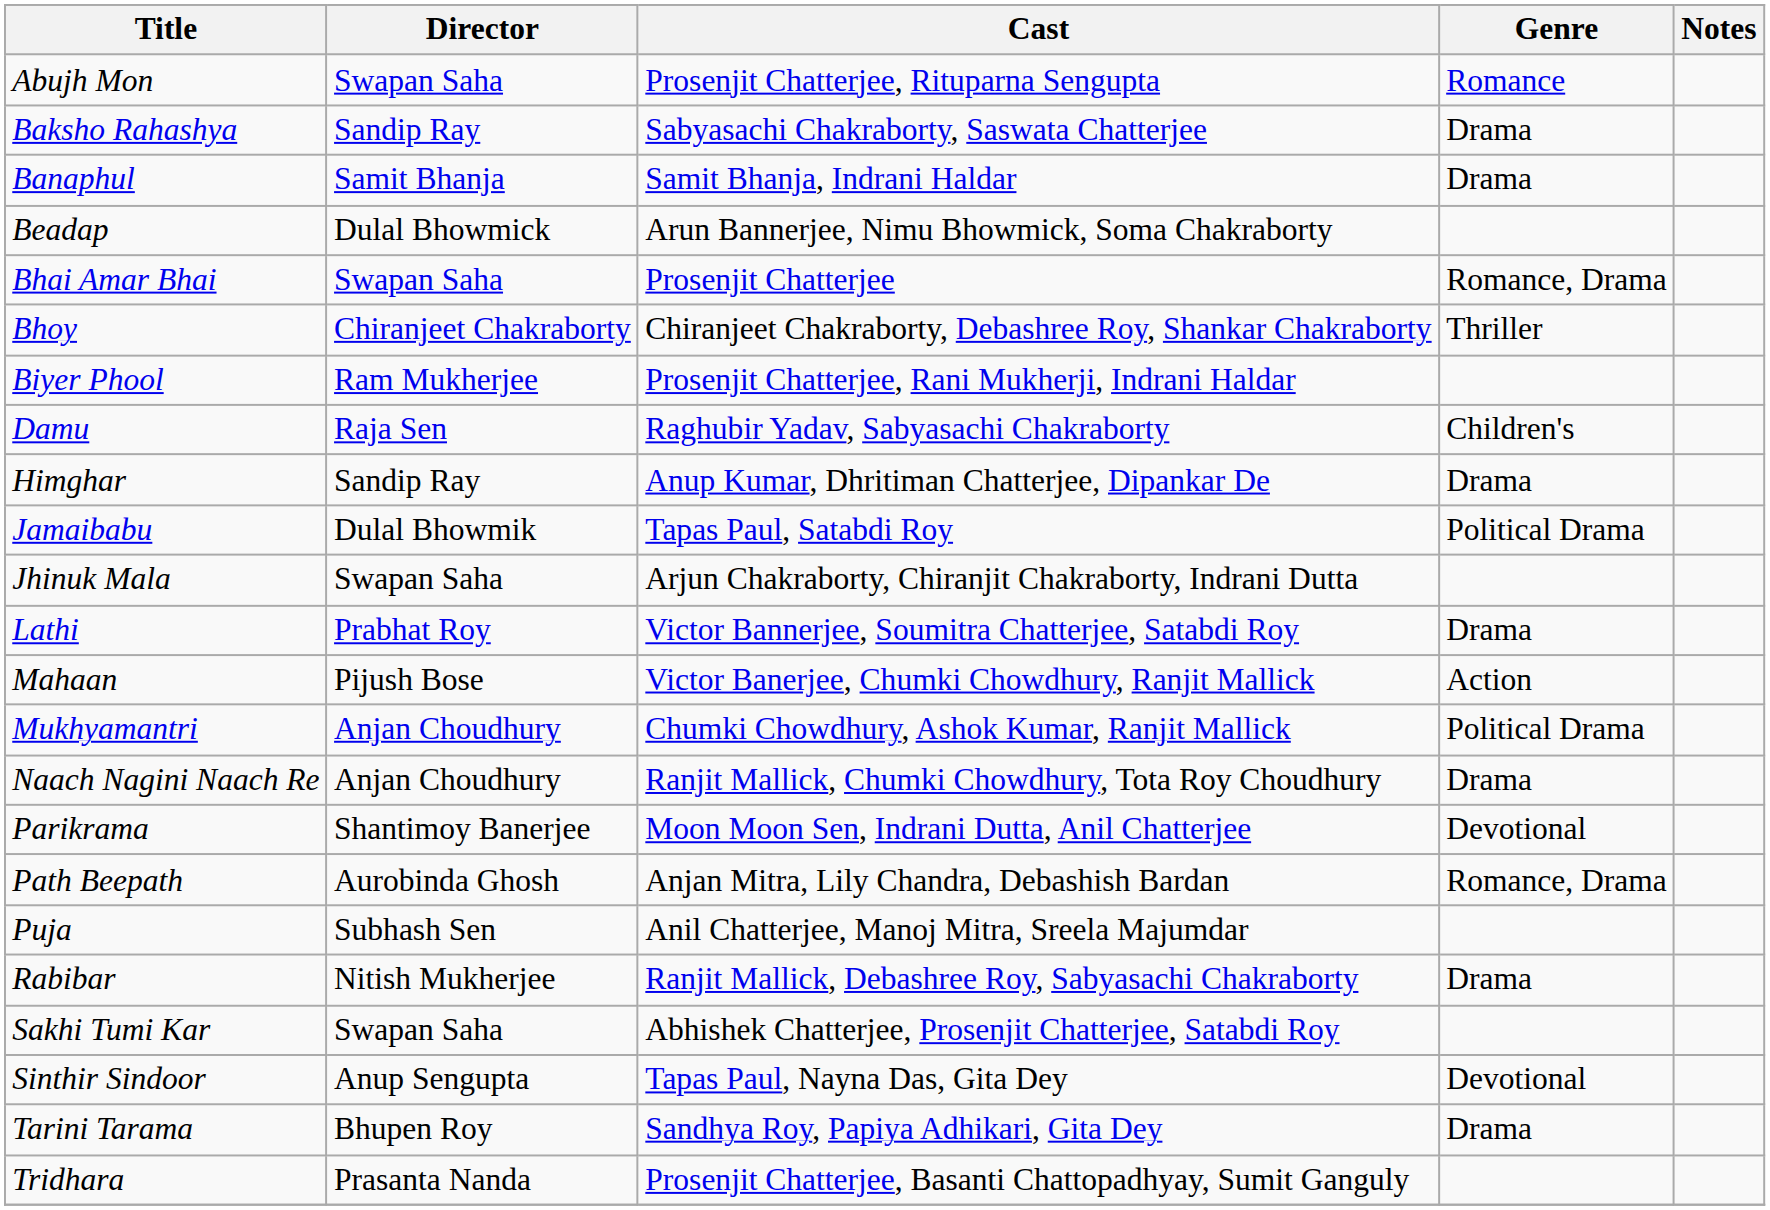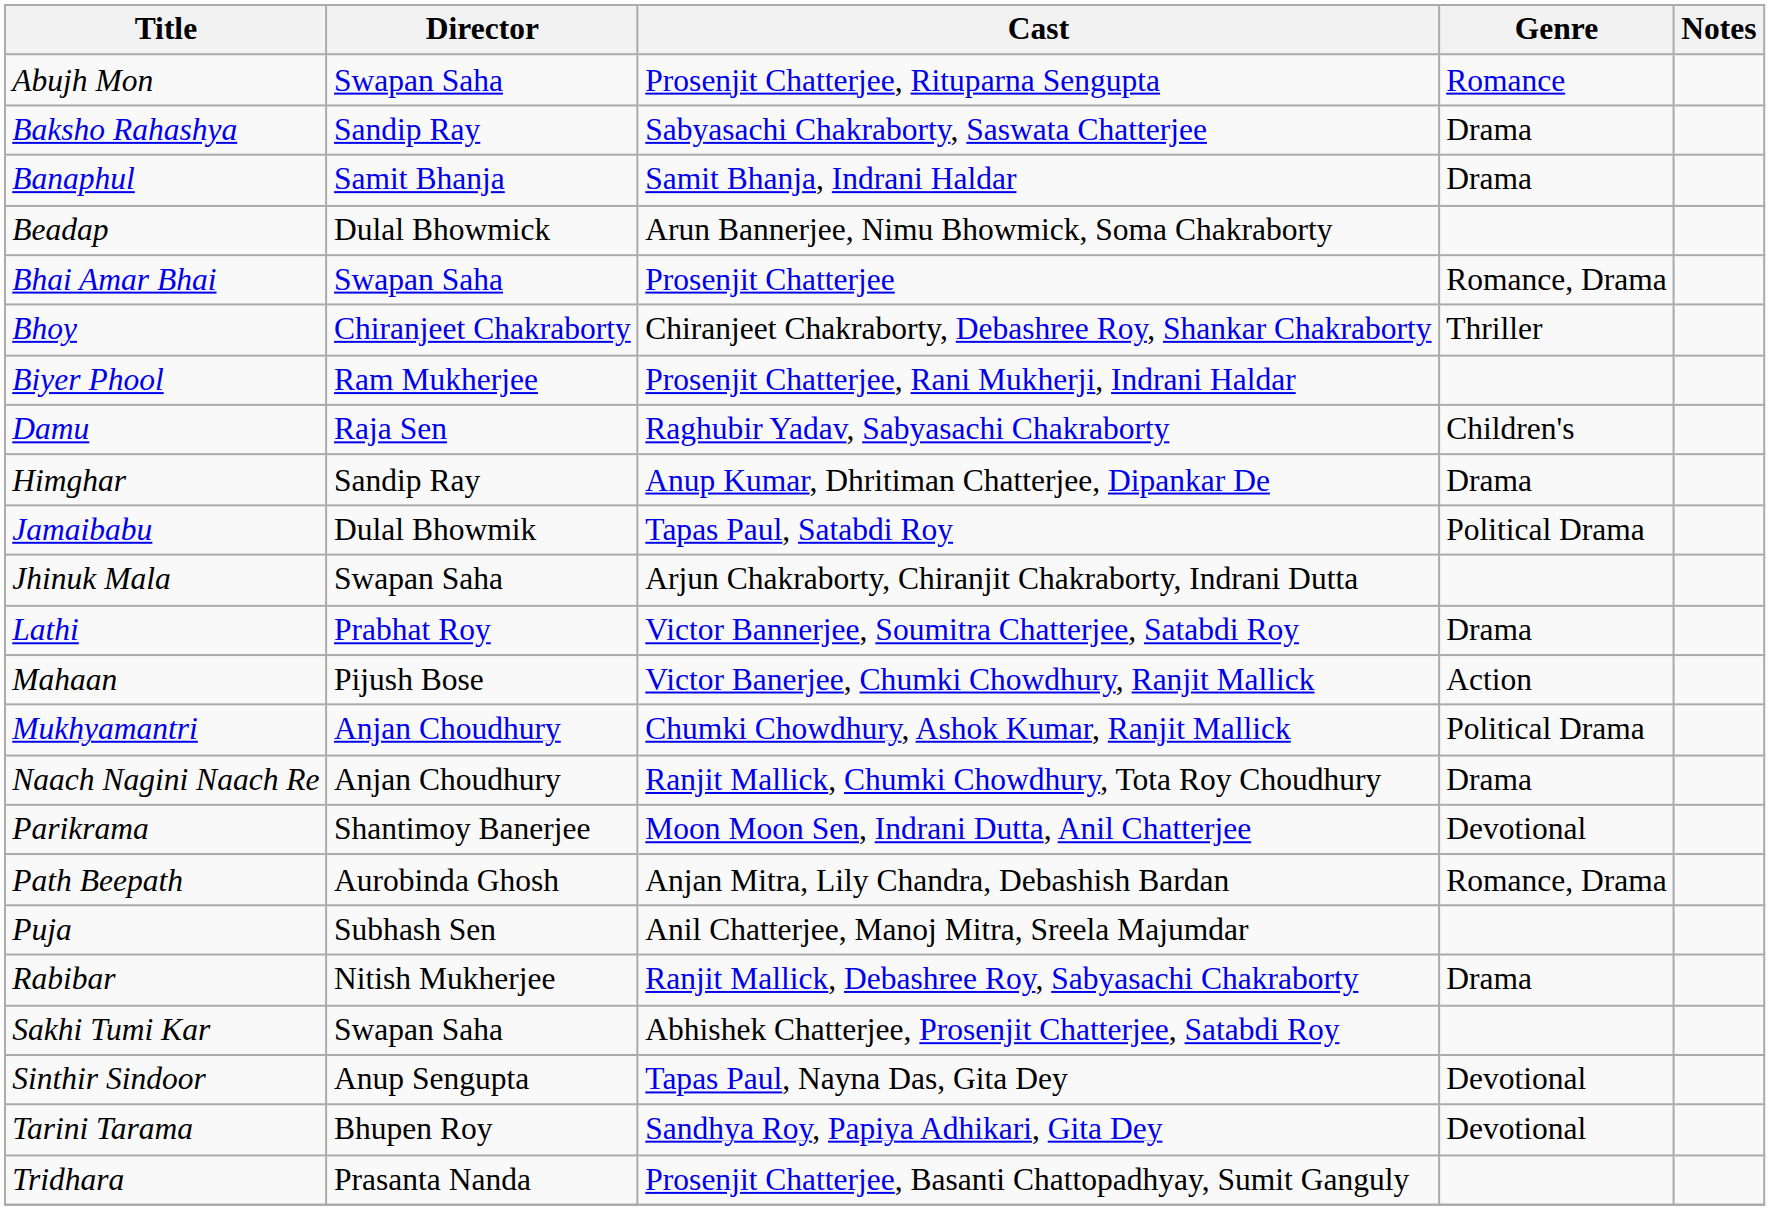Tarini Tarama | Genre: Drama -> Devotional
